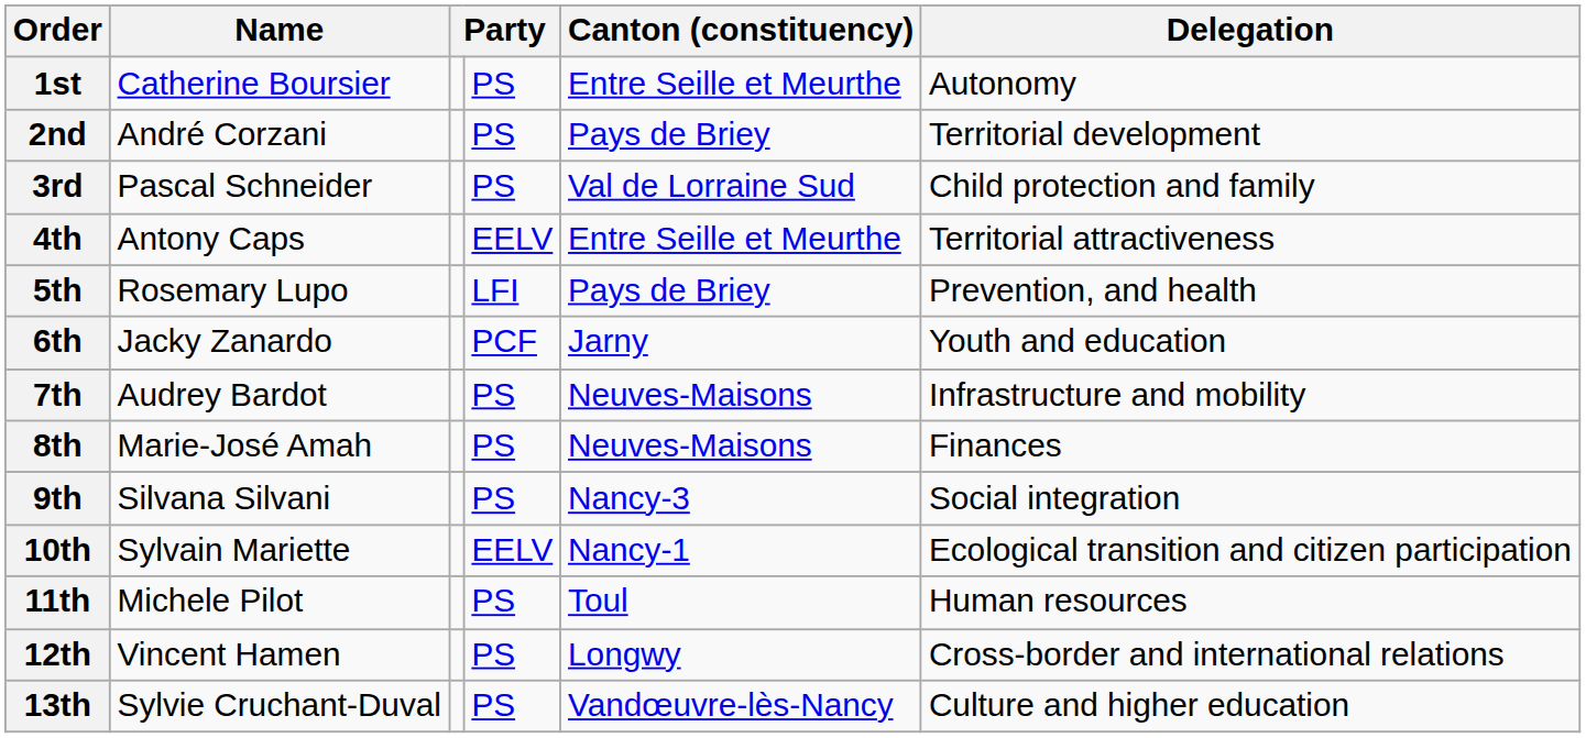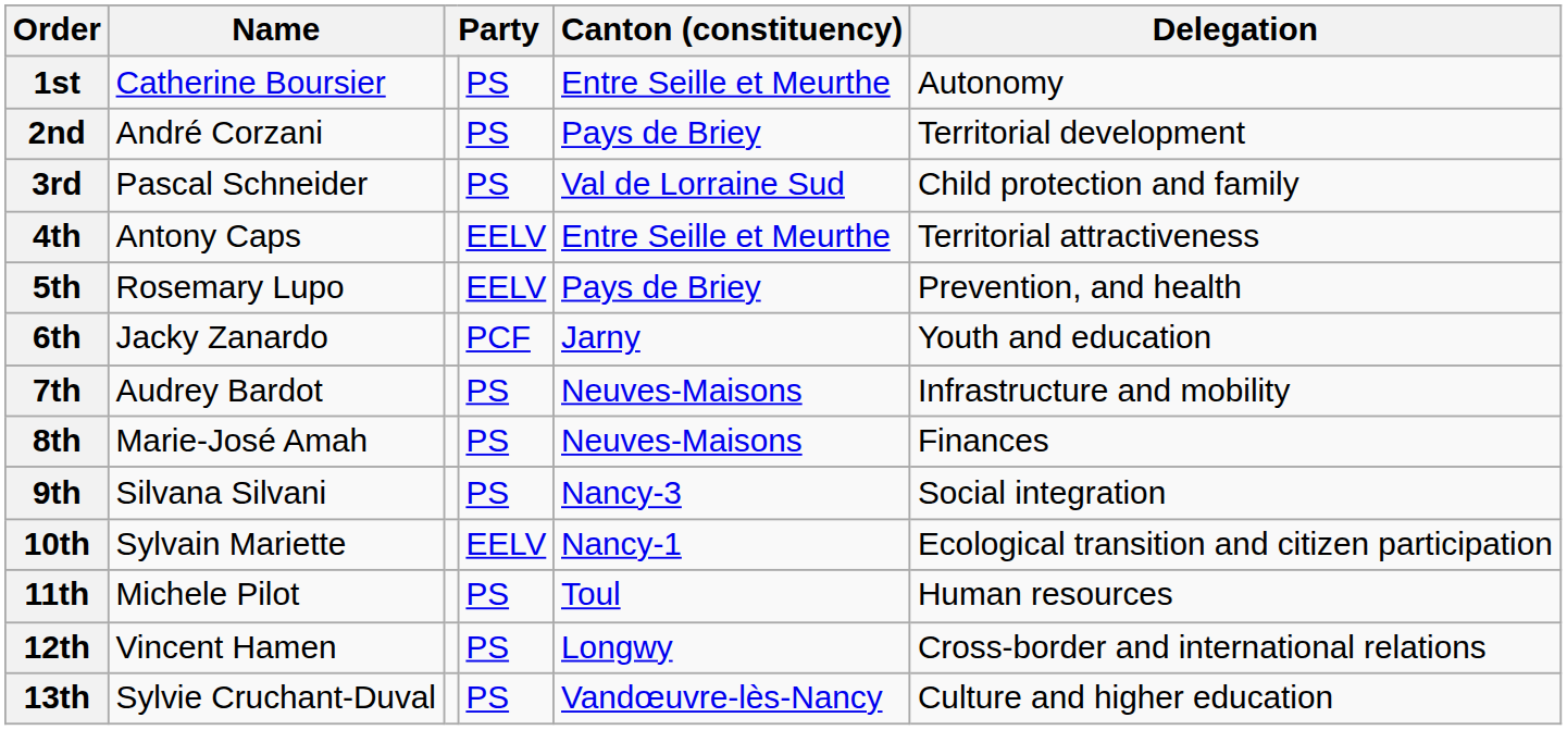5th | column 4: LFI -> EELV
